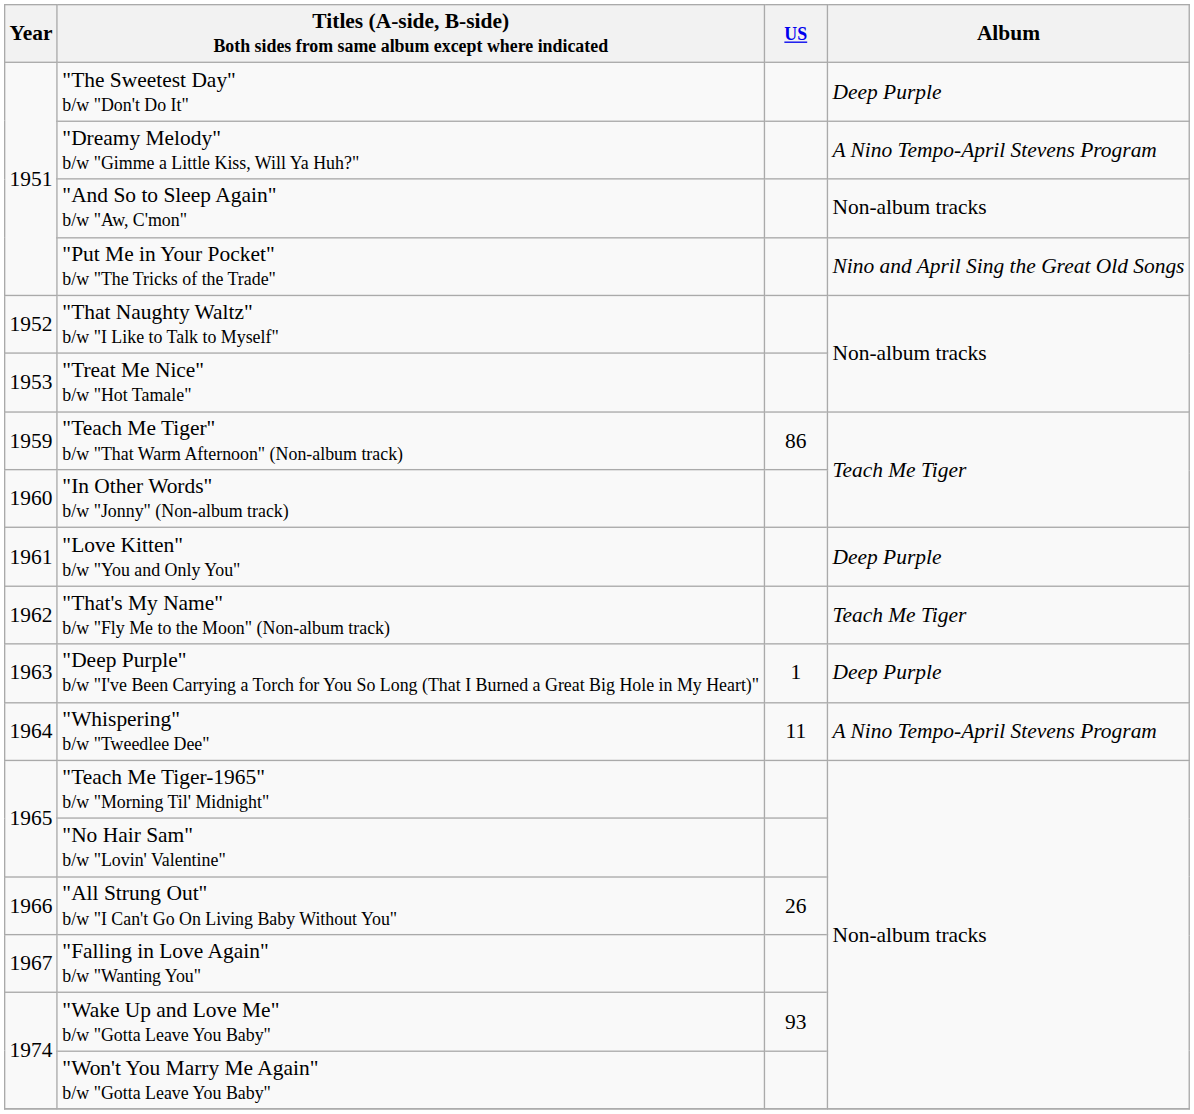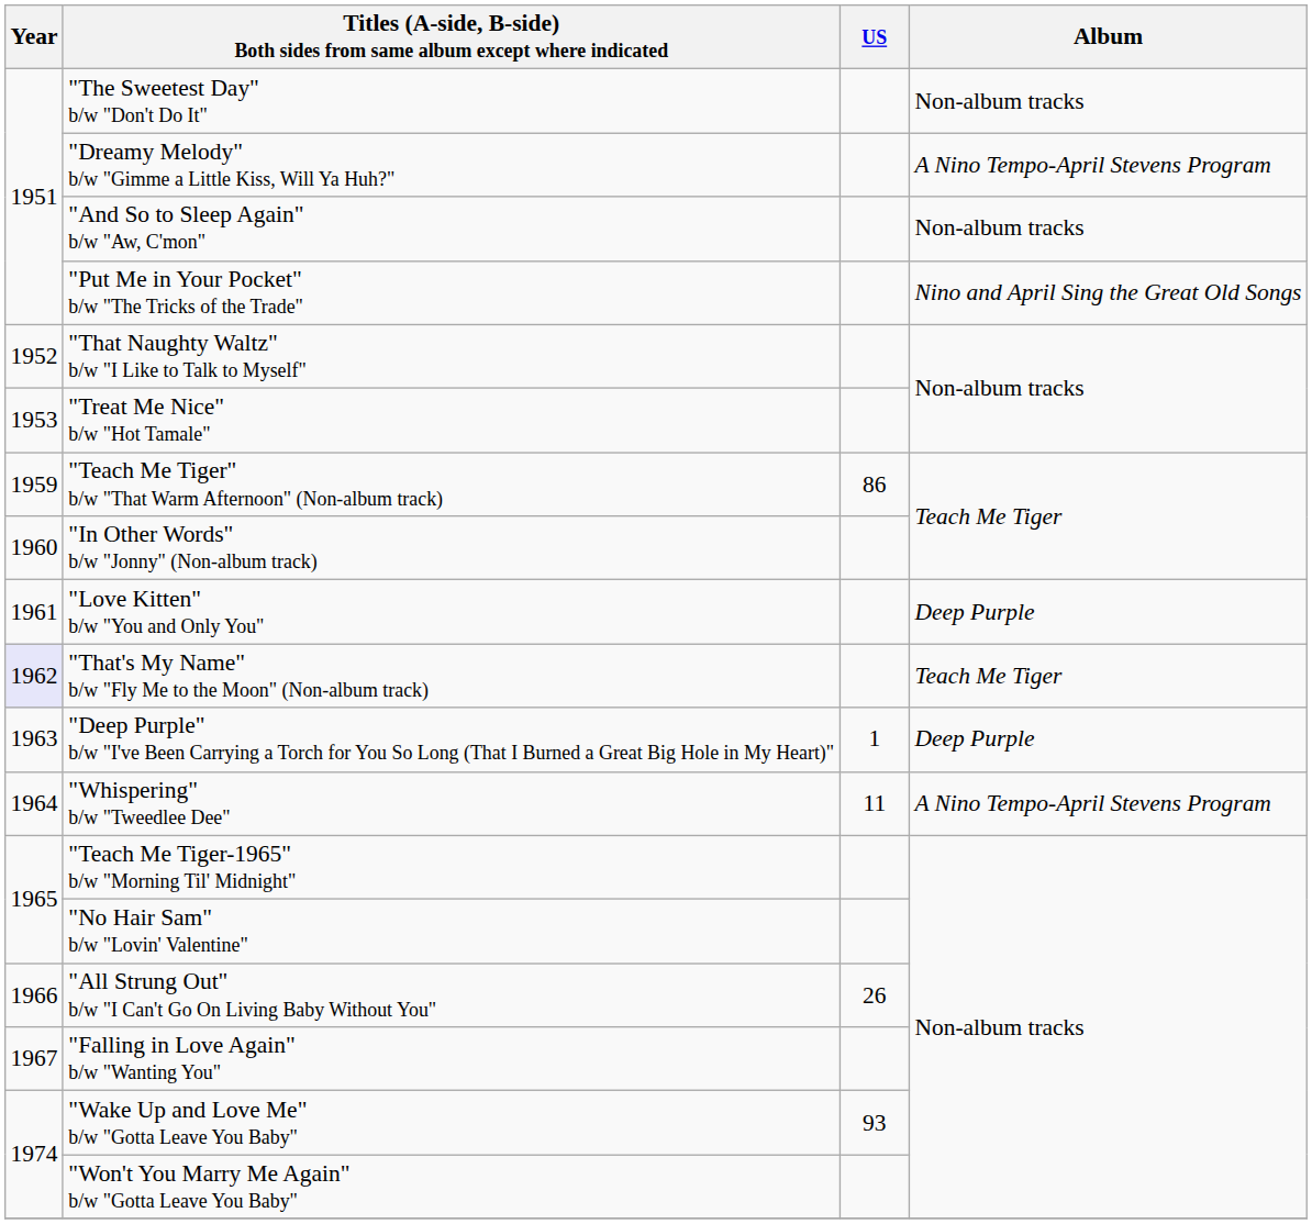"The Sweetest Day" b/w "Don't Do It" | Album: Deep Purple -> Non-album tracks
"That's My Name" b/w "Fly Me to the Moon" (Non-album track) | Year: no background -> lavender background
